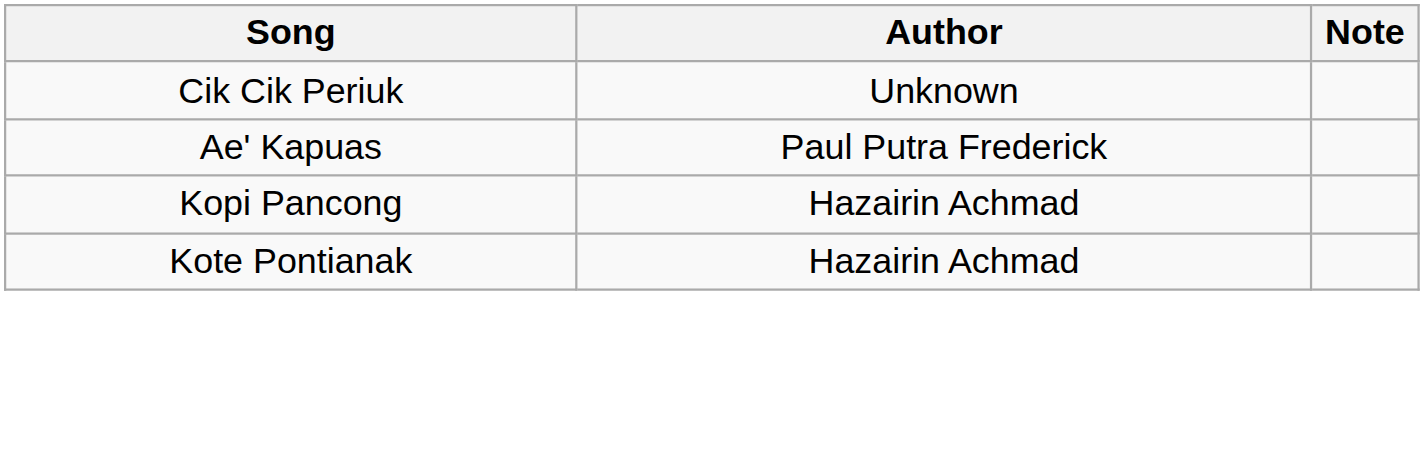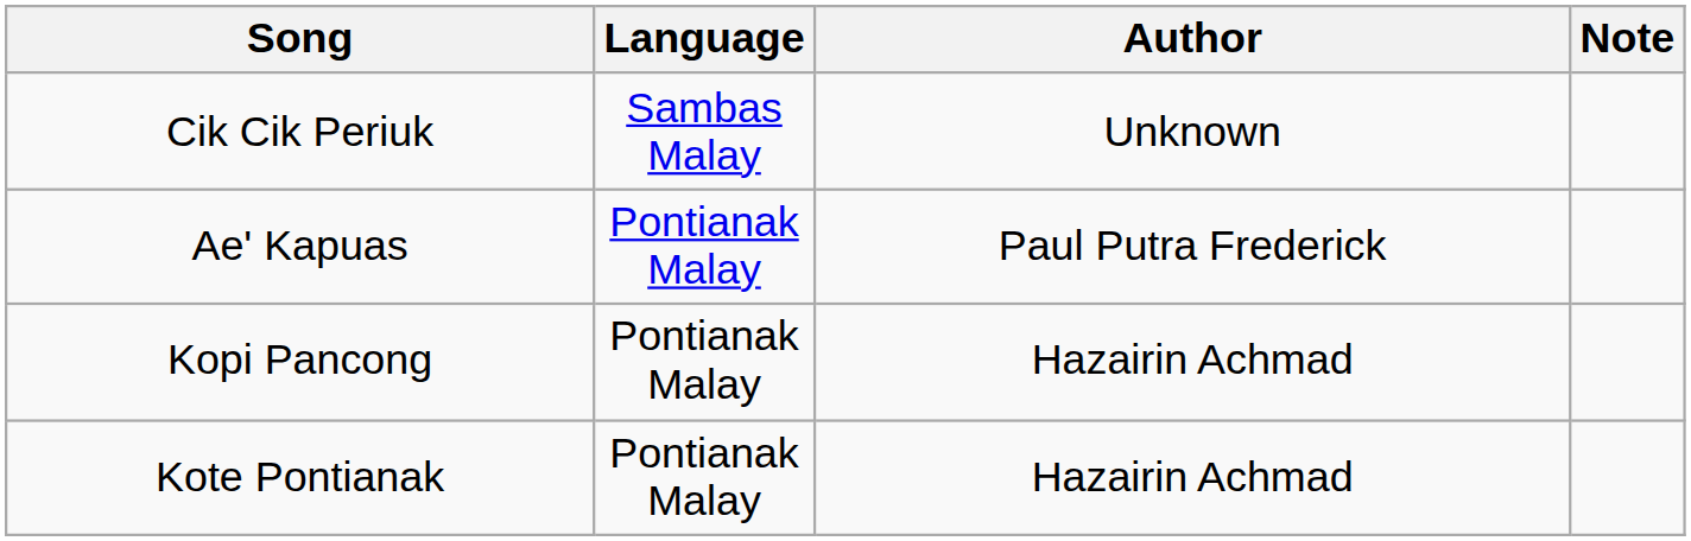+ column: Language | Sambas Malay | Pontianak Malay | Pontianak Malay | Pontianak Malay
